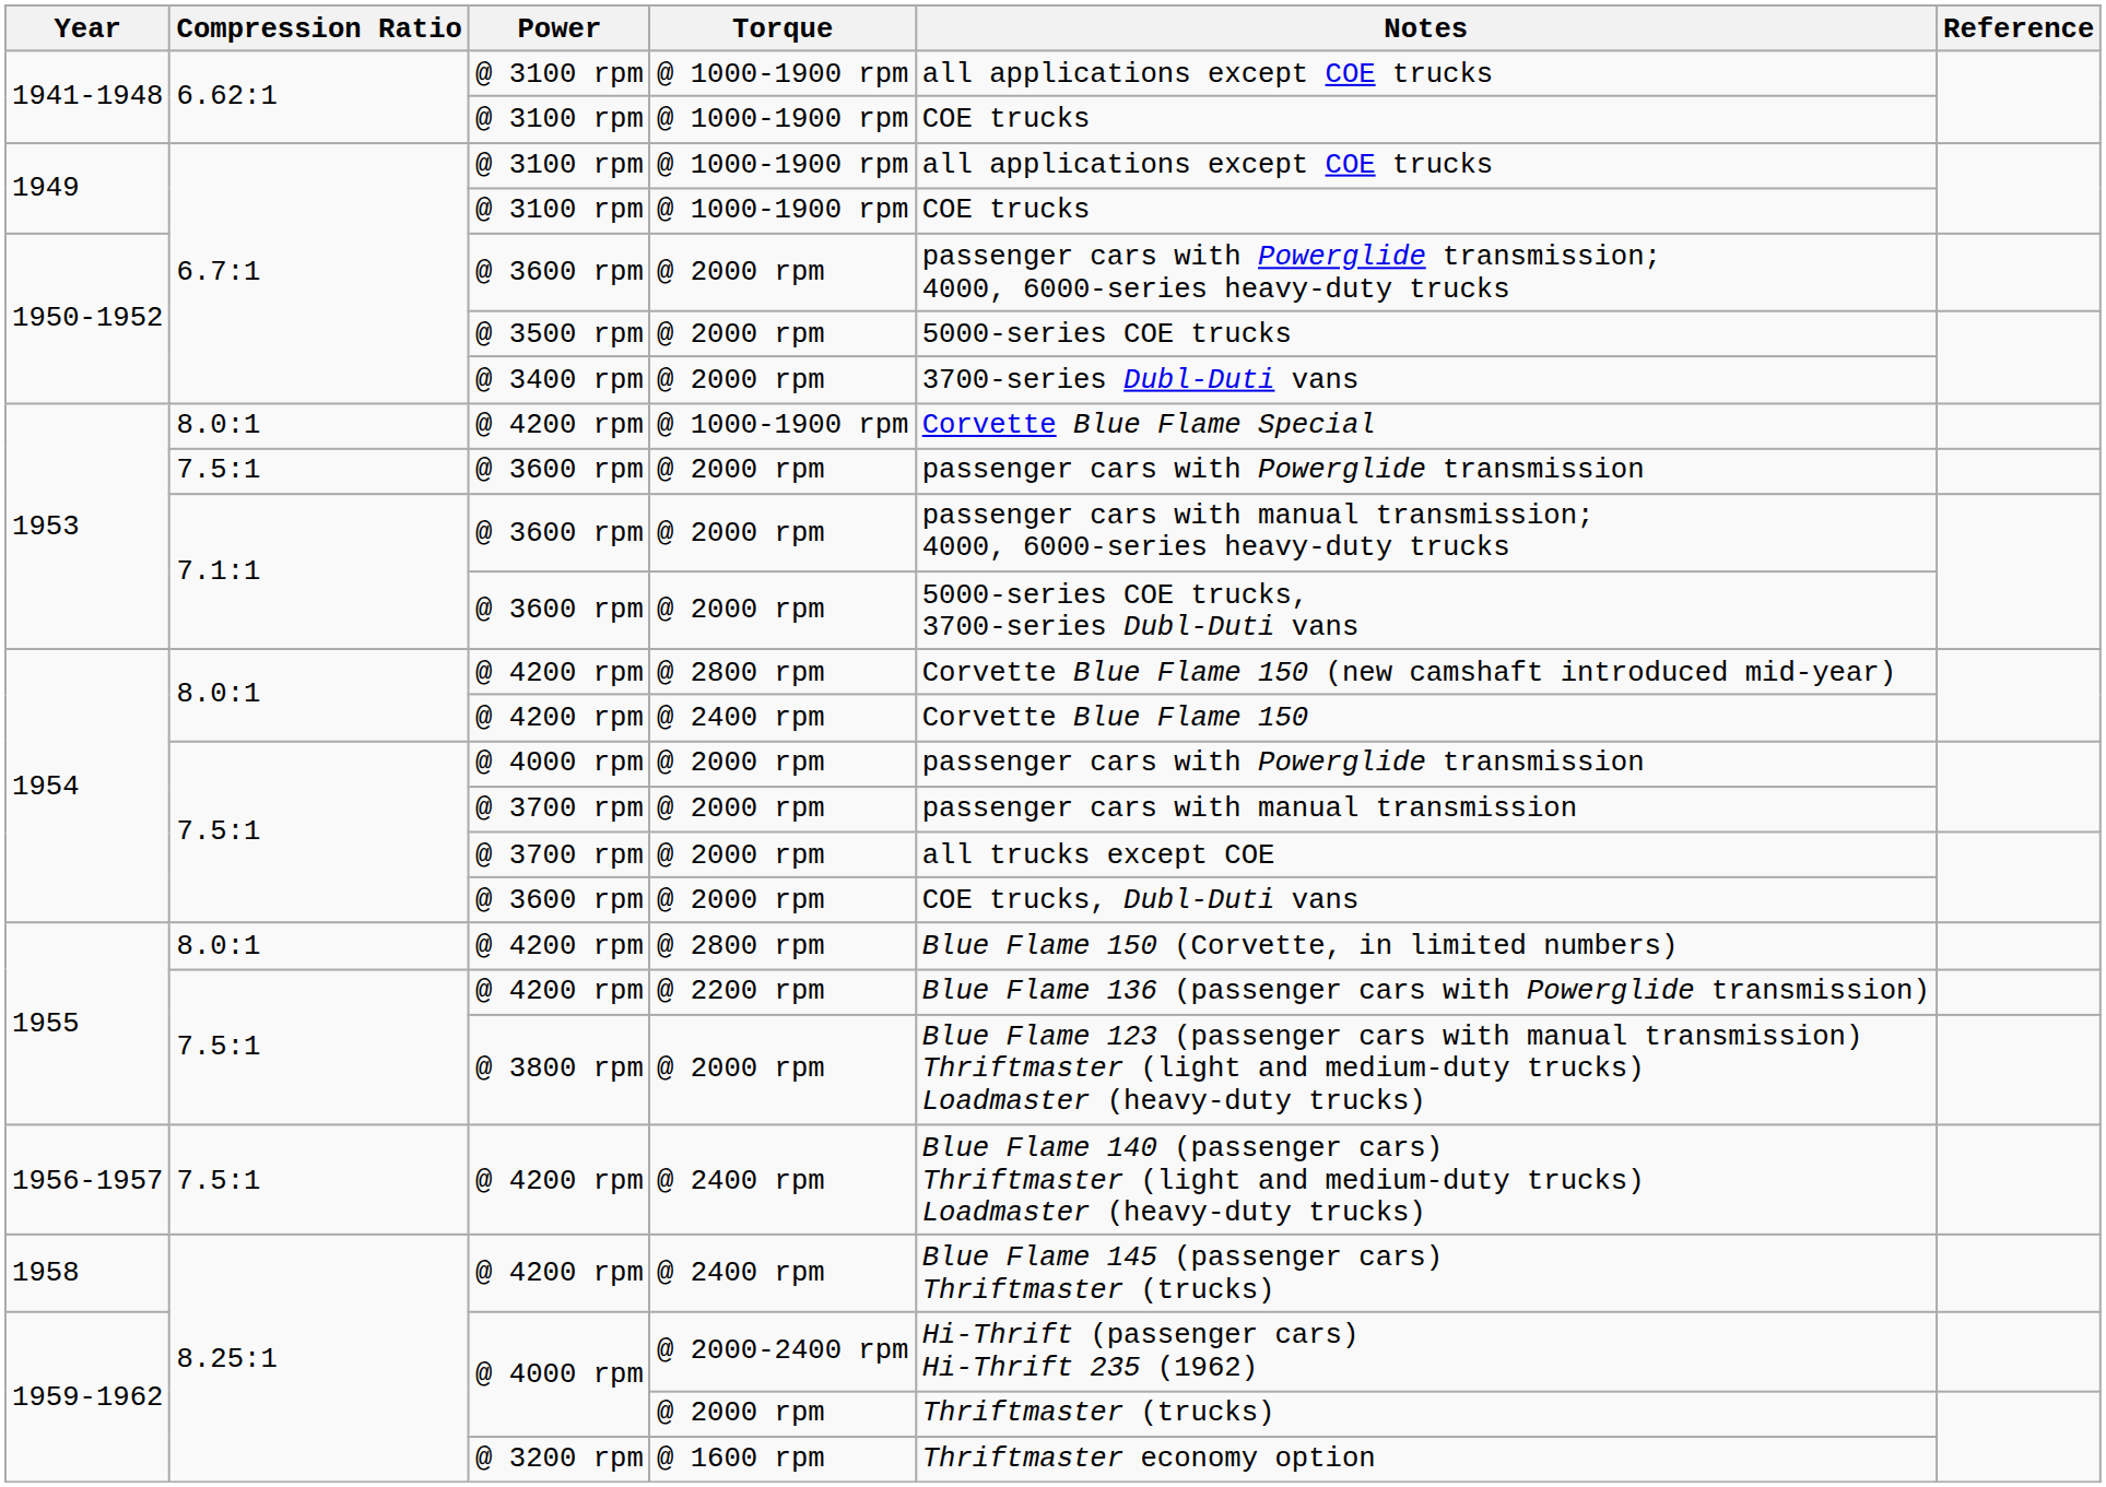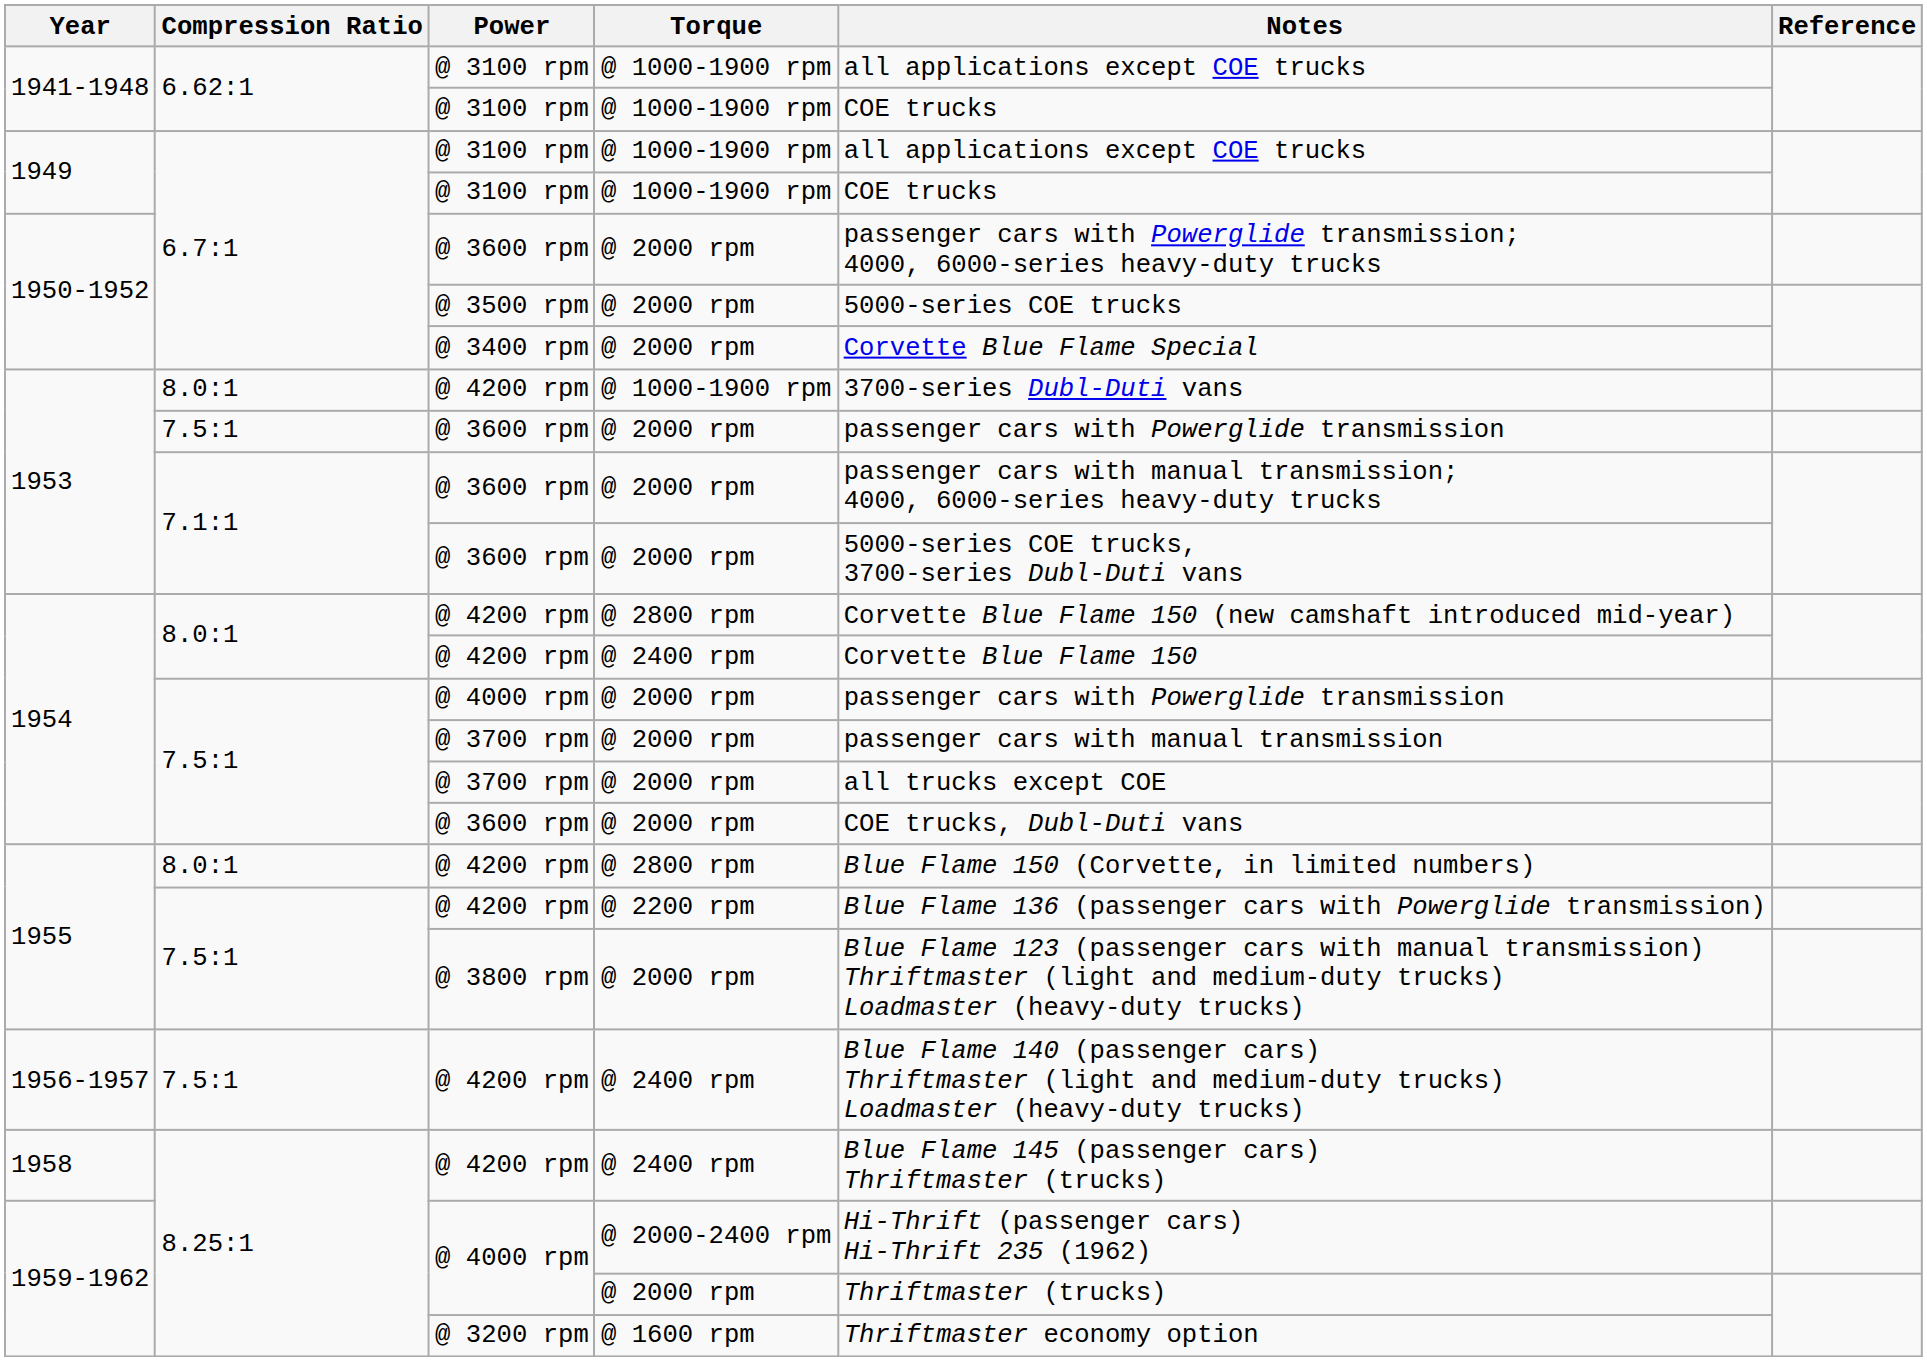1950-1952 / @ 3400 rpm | Notes: 3700-series Dubl-Duti vans -> Corvette Blue Flame Special
1953 / @ 4200 rpm | Notes: Corvette Blue Flame Special -> 3700-series Dubl-Duti vans
